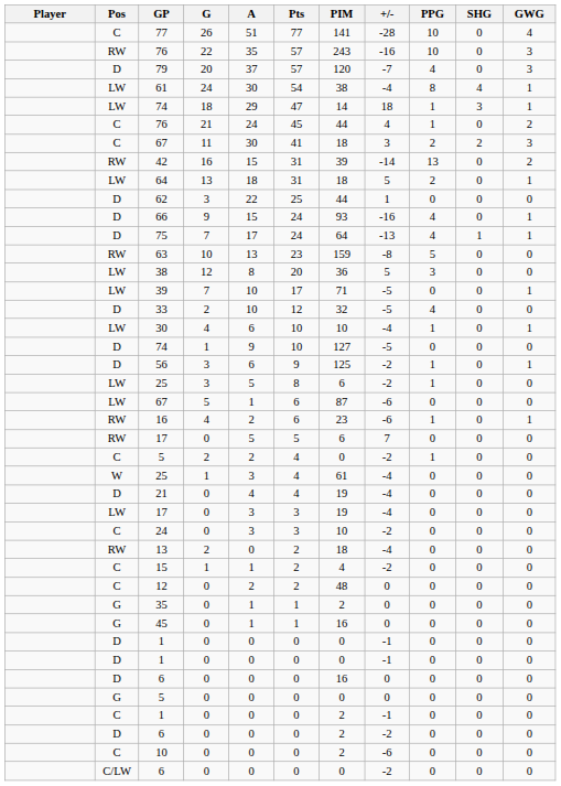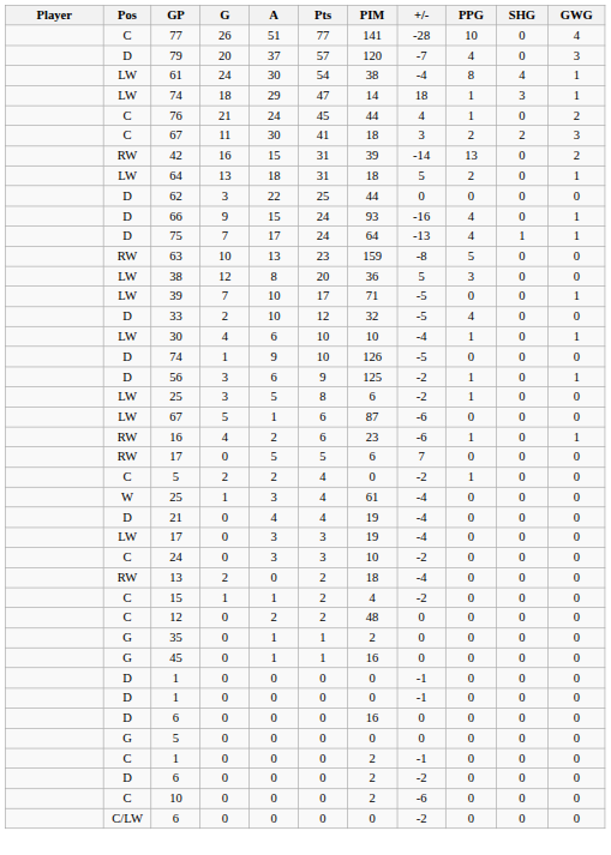- row: RW | 76 | 22 | 35 | 57 | 243 | -16 | 10 | 0 | 3
62 | +/-: 1 -> 0
D / 74 | PIM: 127 -> 126
